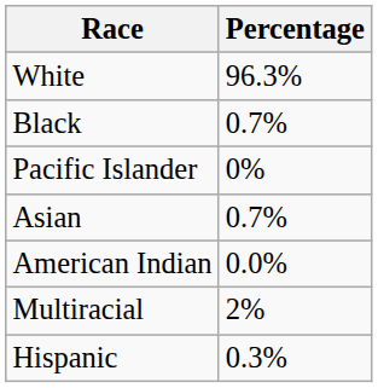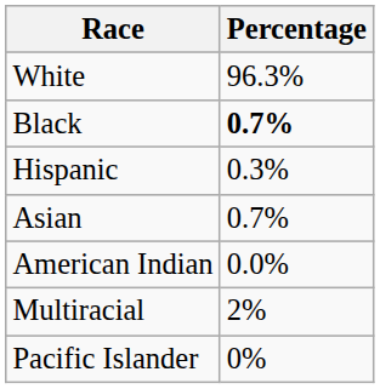Black | Percentage: normal -> bold
rows swapped: Hispanic <-> Pacific Islander
